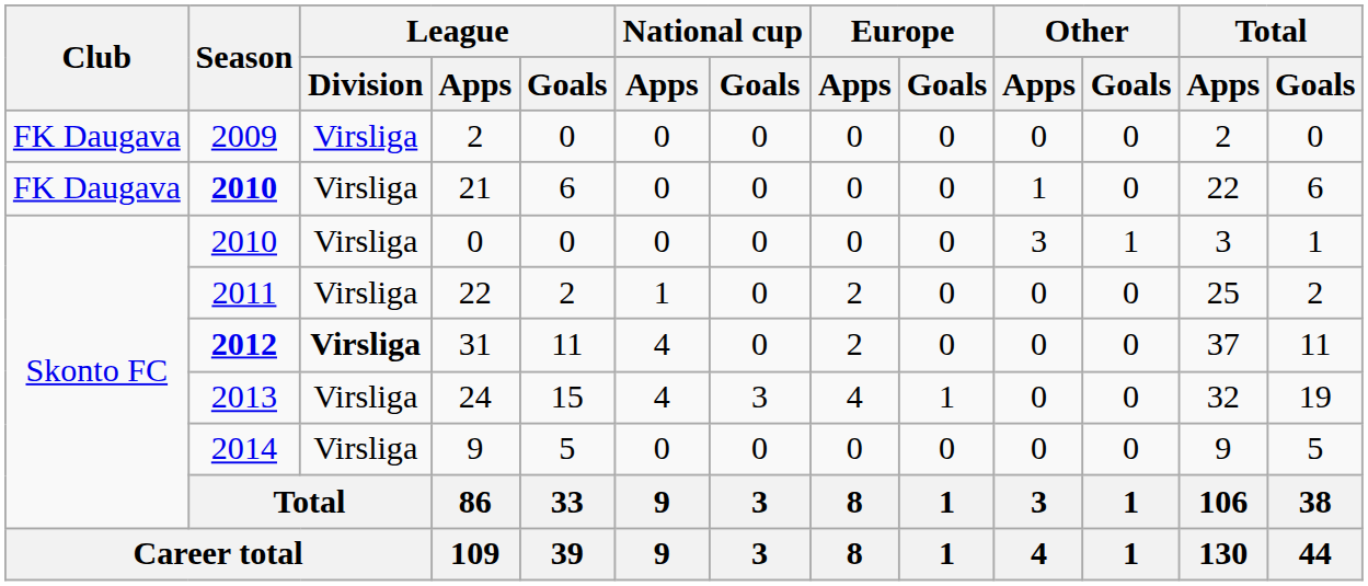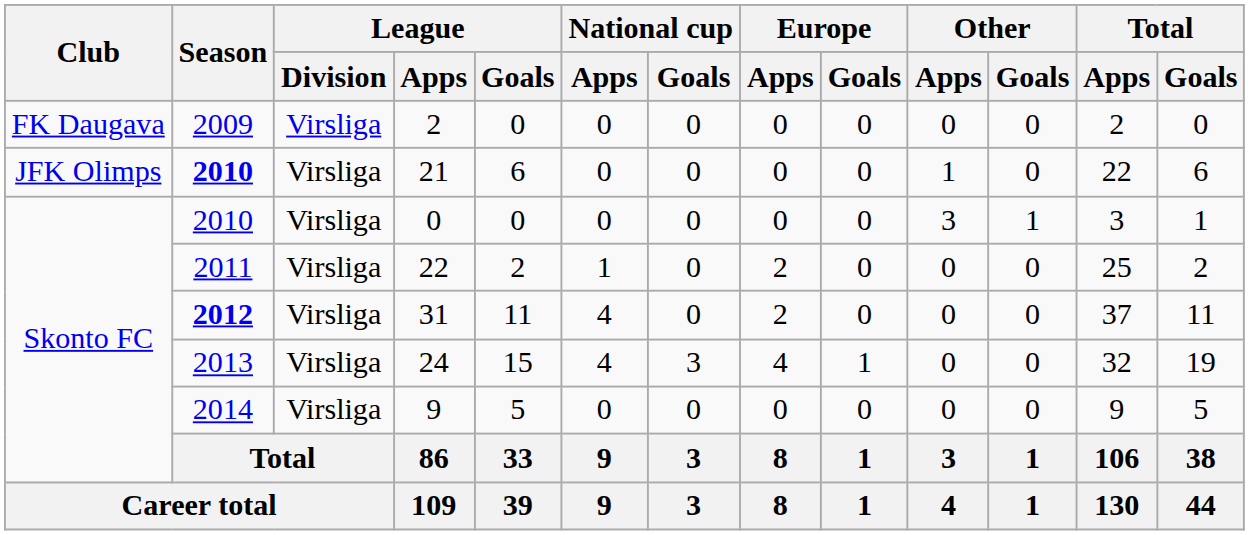21 | Club: FK Daugava -> JFK Olimps
31 | League / Division: bold -> normal
